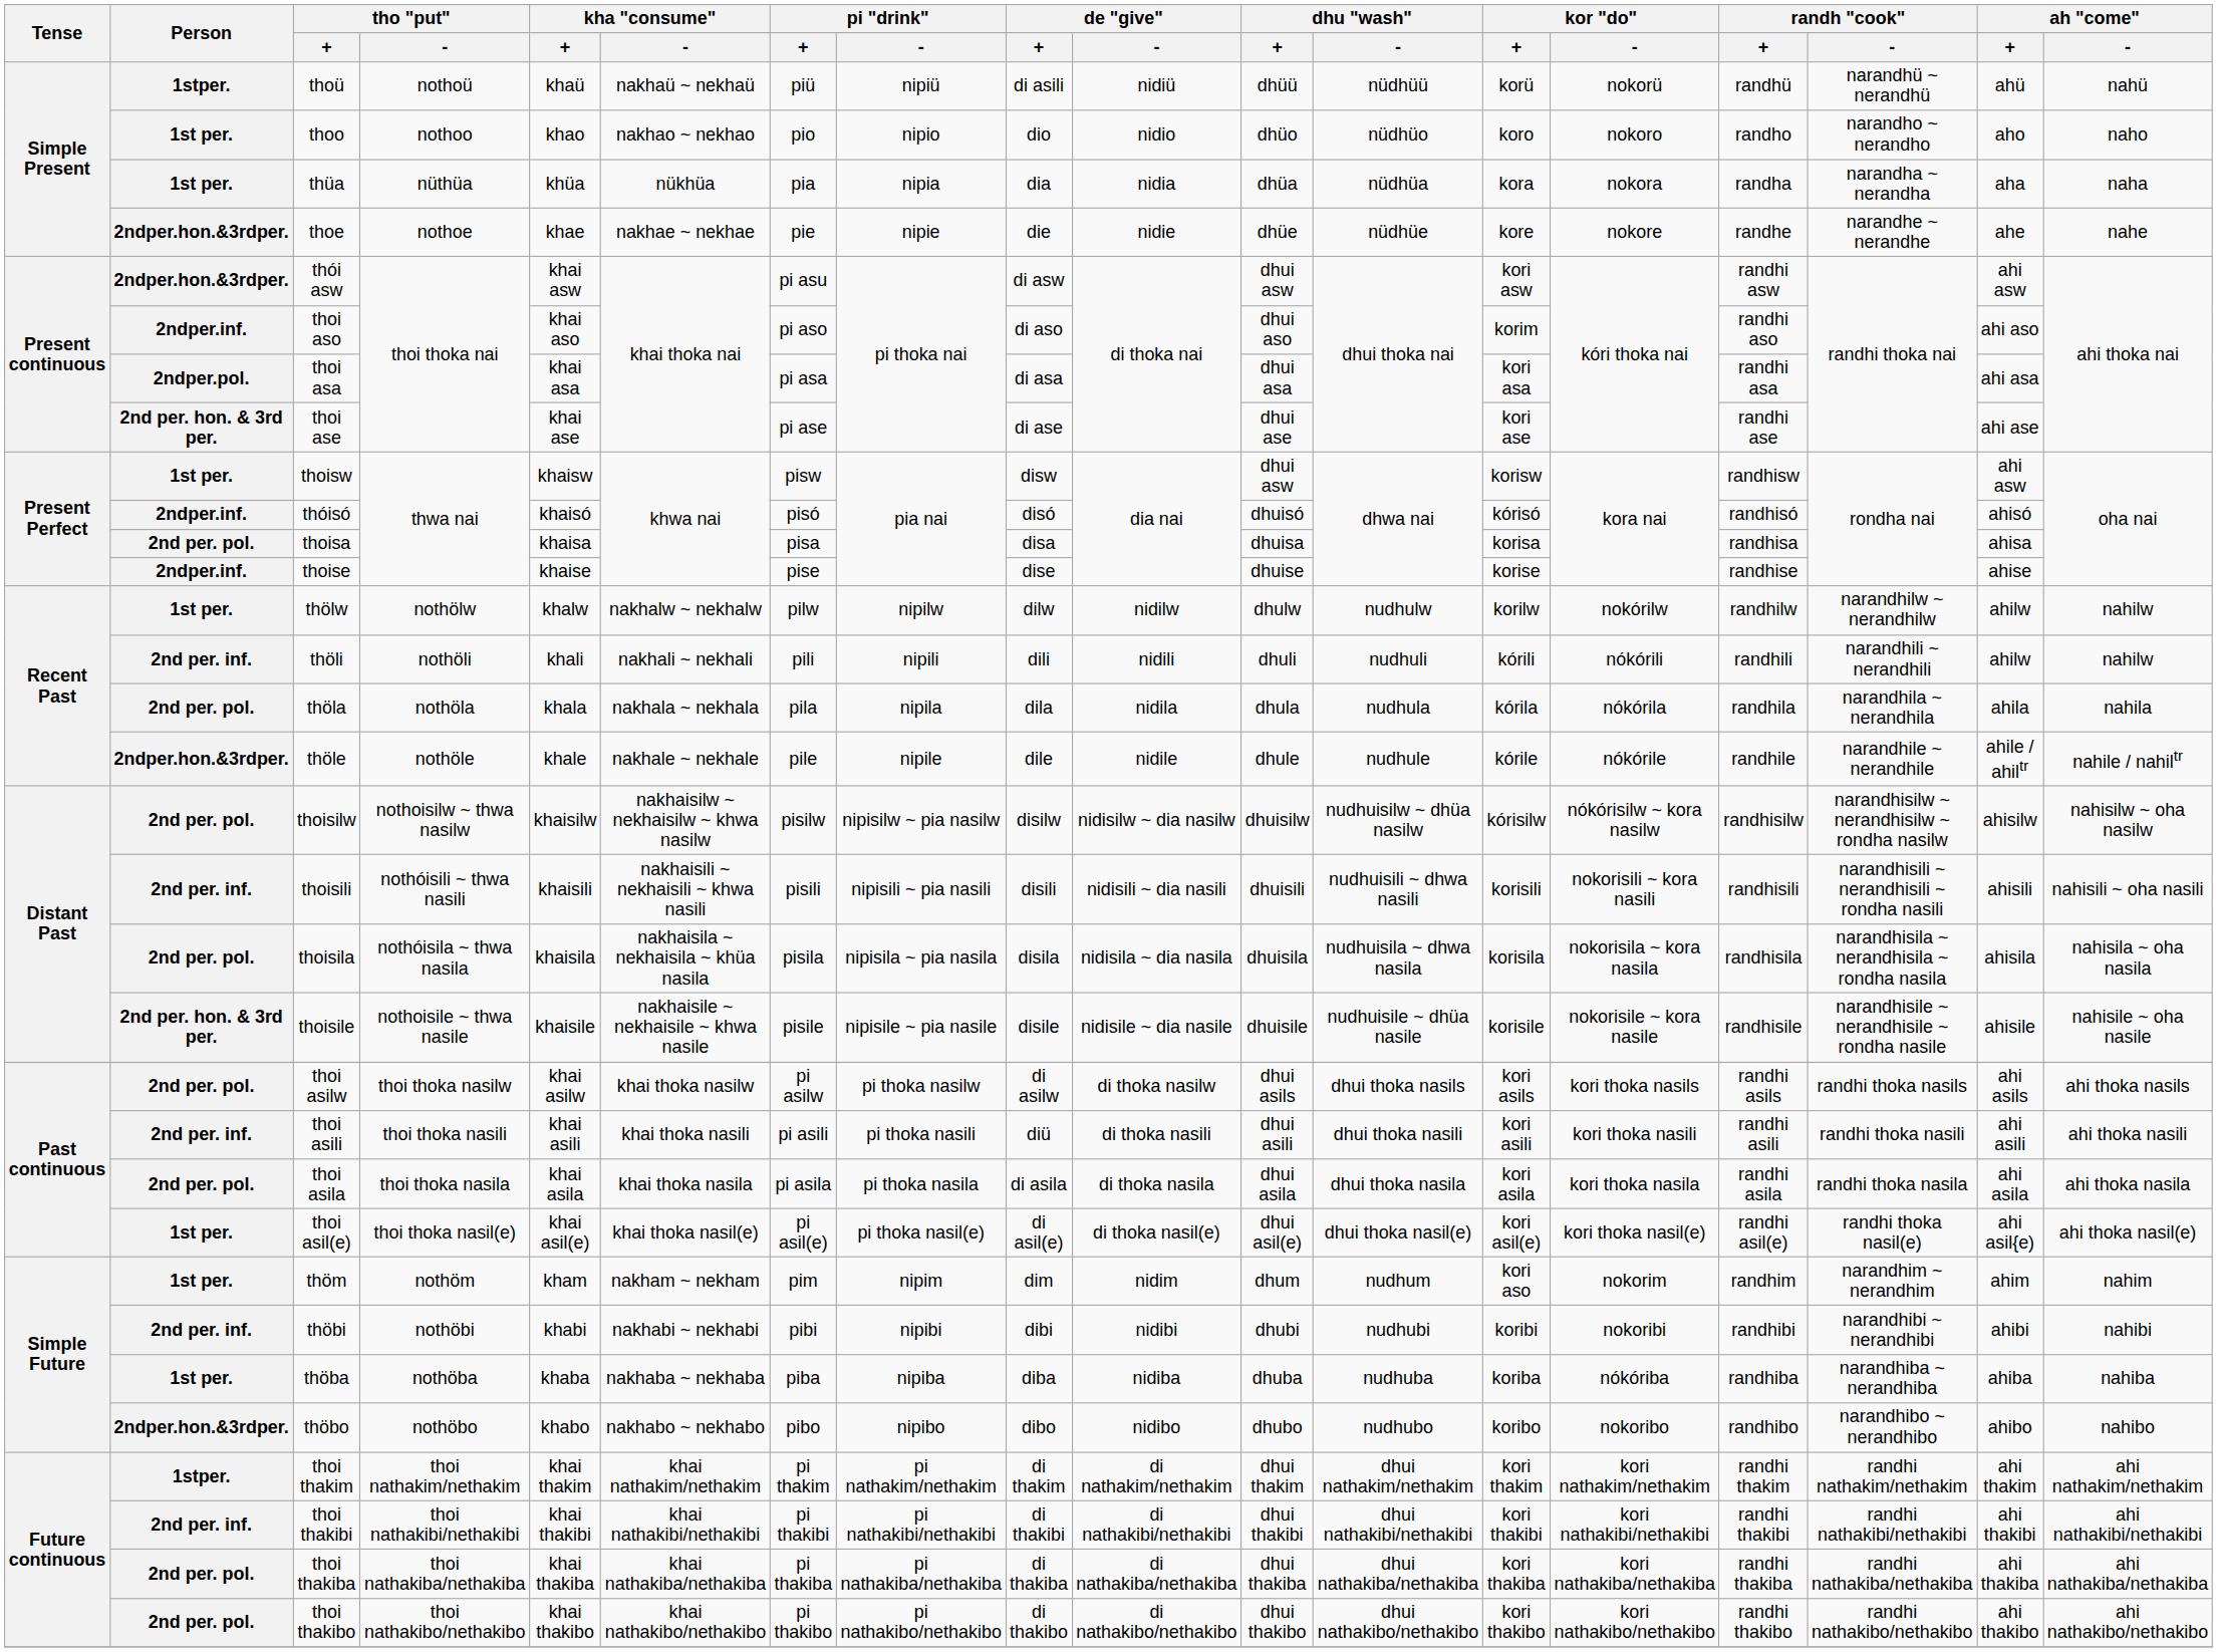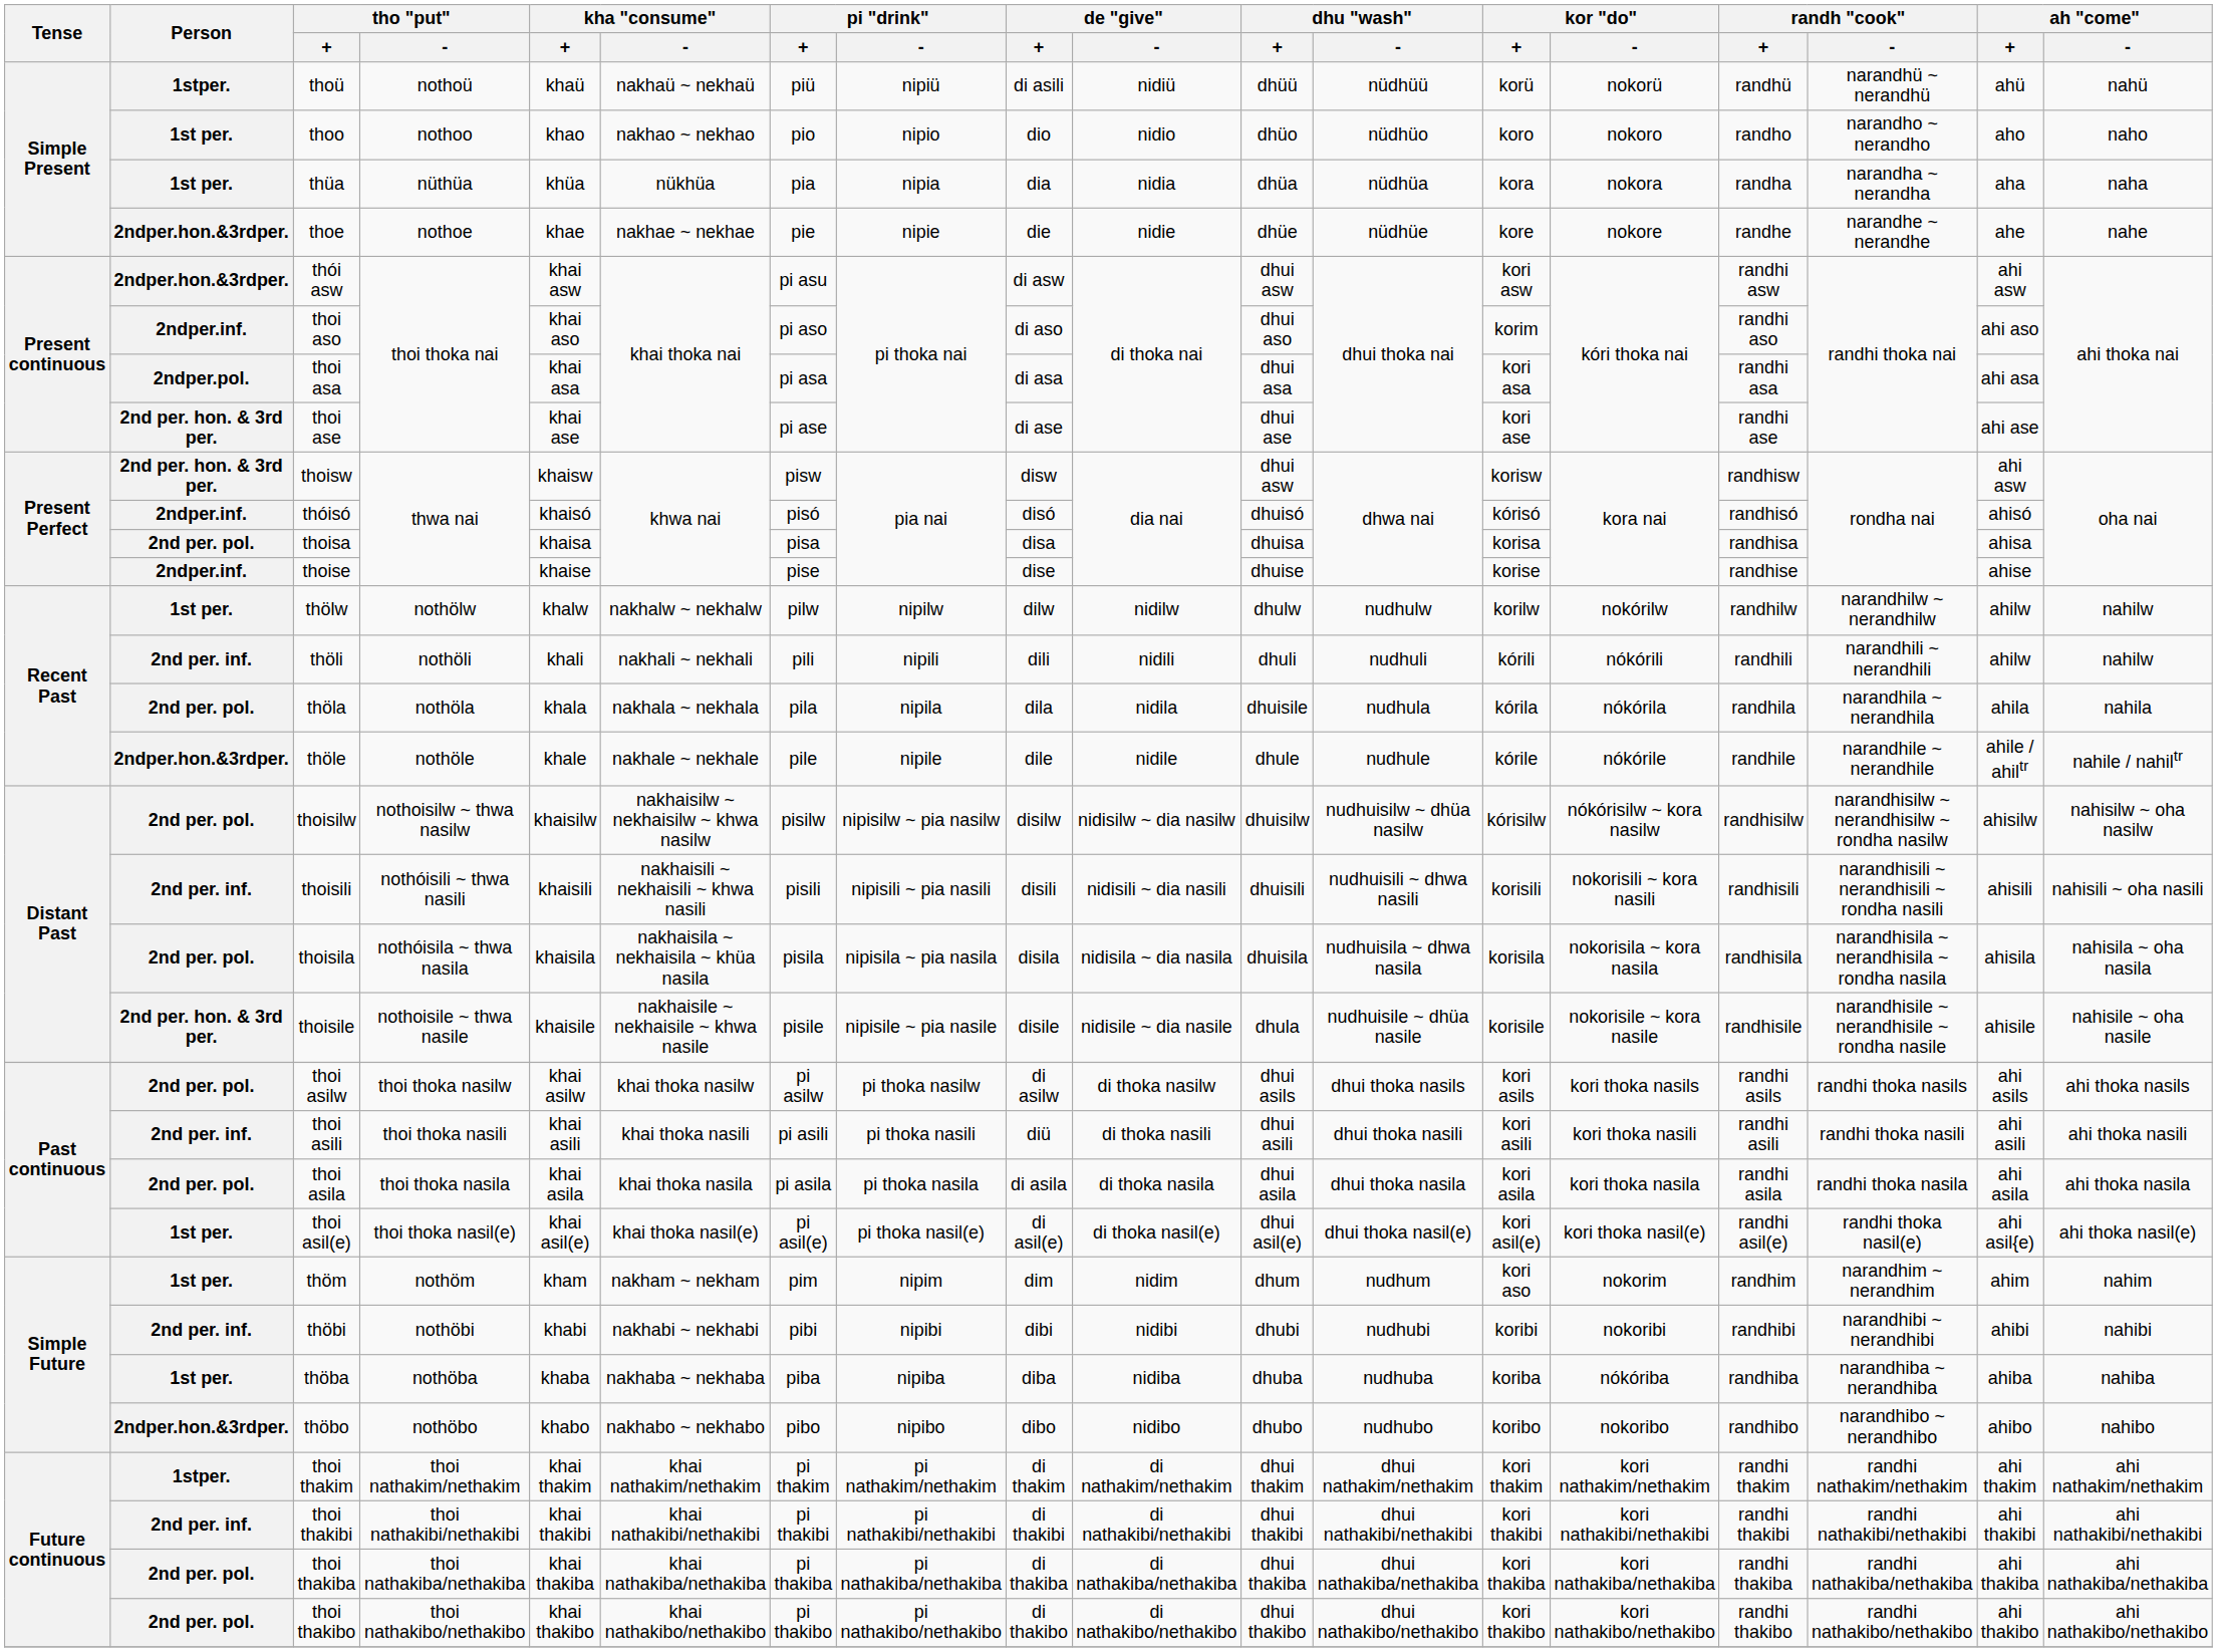thoisw | Person: 1st per. -> 2nd per. hon. & 3rd per.
thöla | dhu "wash" / +: dhula -> dhuisile
thoisile | dhu "wash" / +: dhuisile -> dhula
